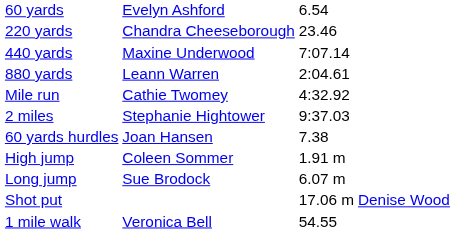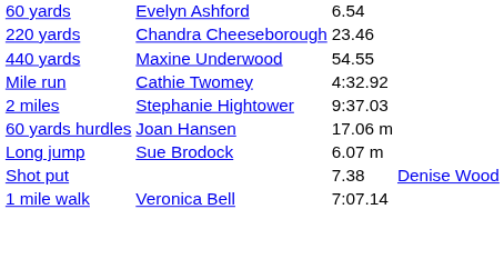440 yards | column 3: 7:07.14 -> 54.55
- row: 880 yards | Leann Warren | 2:04.61
60 yards hurdles | column 3: 7.38 -> 17.06 m
- row: High jump | Coleen Sommer | 1.91 m
Shot put | column 3: 17.06 m -> 7.38
1 mile walk | column 3: 54.55 -> 7:07.14
